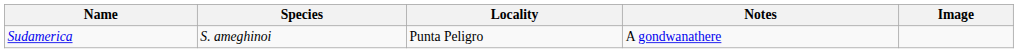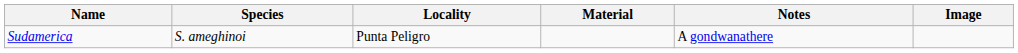+ column: Material
